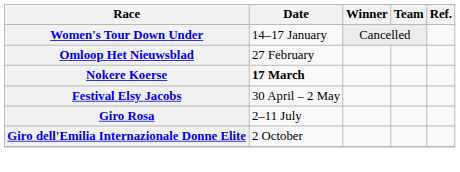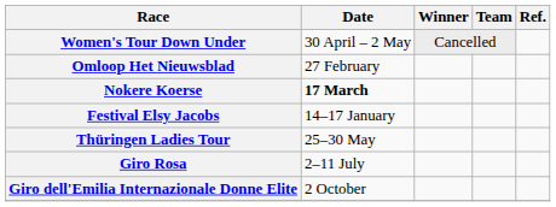Women's Tour Down Under | Date: 14–17 January -> 30 April – 2 May
Festival Elsy Jacobs | Date: 30 April – 2 May -> 14–17 January
+ row: Thüringen Ladies Tour | 25–30 May
